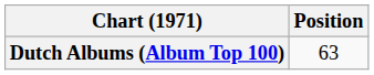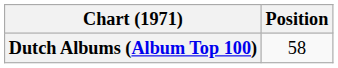Dutch Albums (Album Top 100) | Position: 63 -> 58
